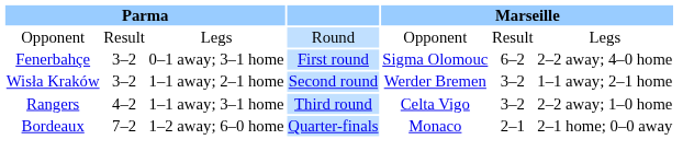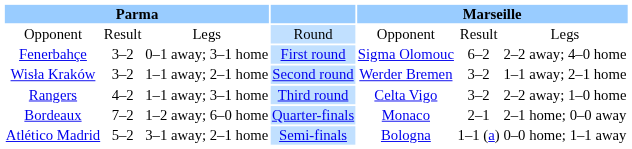+ row: Atlético Madrid | 5–2 | 3–1 away; 2–1 home | Semi-finals | Bologna | 1–1 (a) | 0–0 home; 1–1 away
